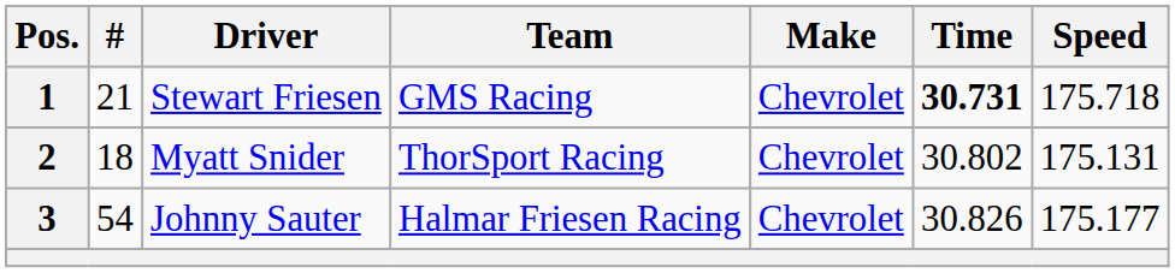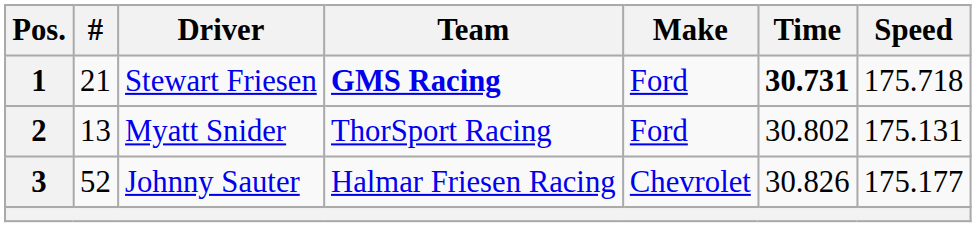1 | Team: normal -> bold
1 | Make: Chevrolet -> Ford
2 | #: 18 -> 13
2 | Make: Chevrolet -> Ford
3 | #: 54 -> 52
